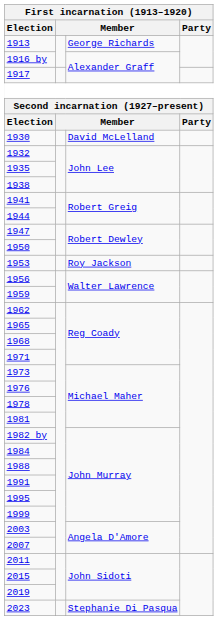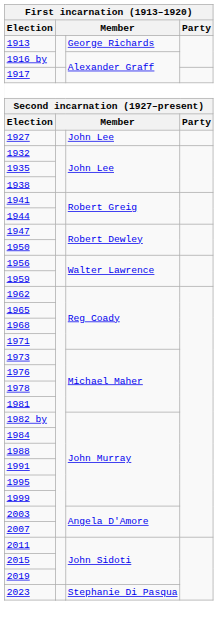+ row: 1927 | John Lee
- row: 1930 | David McLelland
- row: 1953 | Roy Jackson
